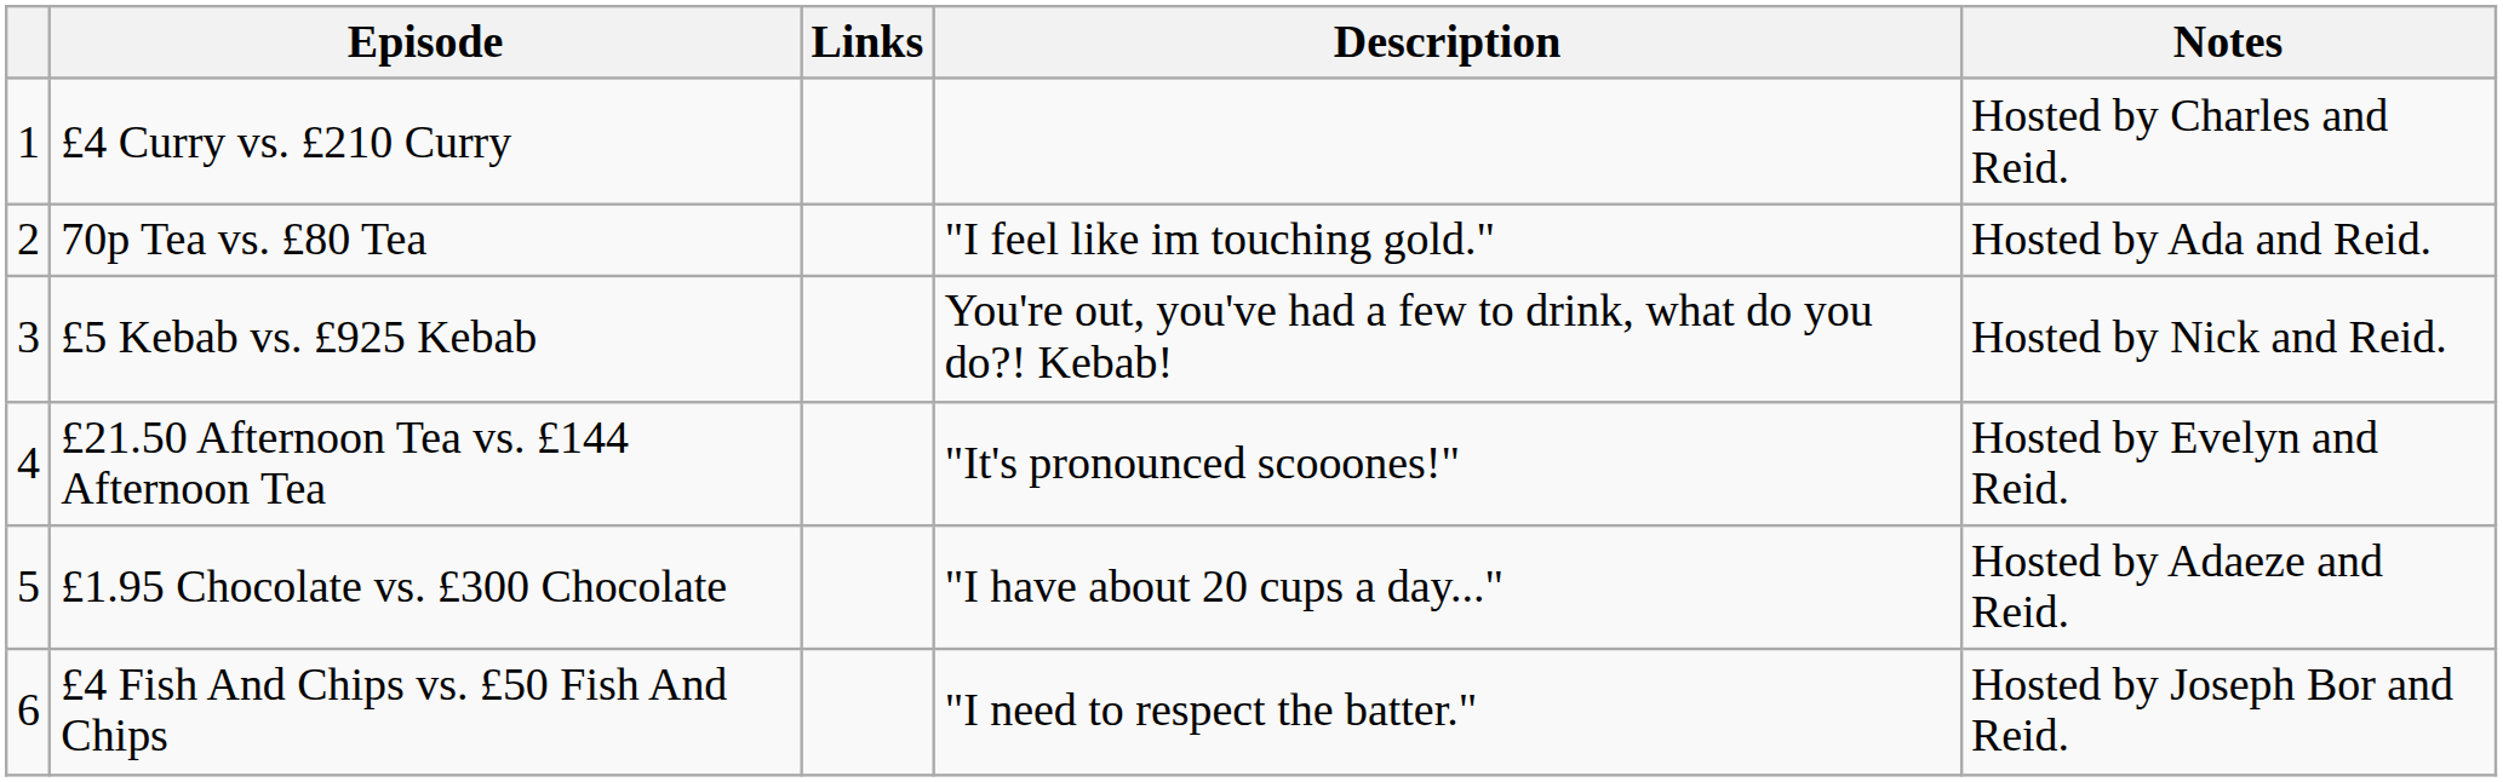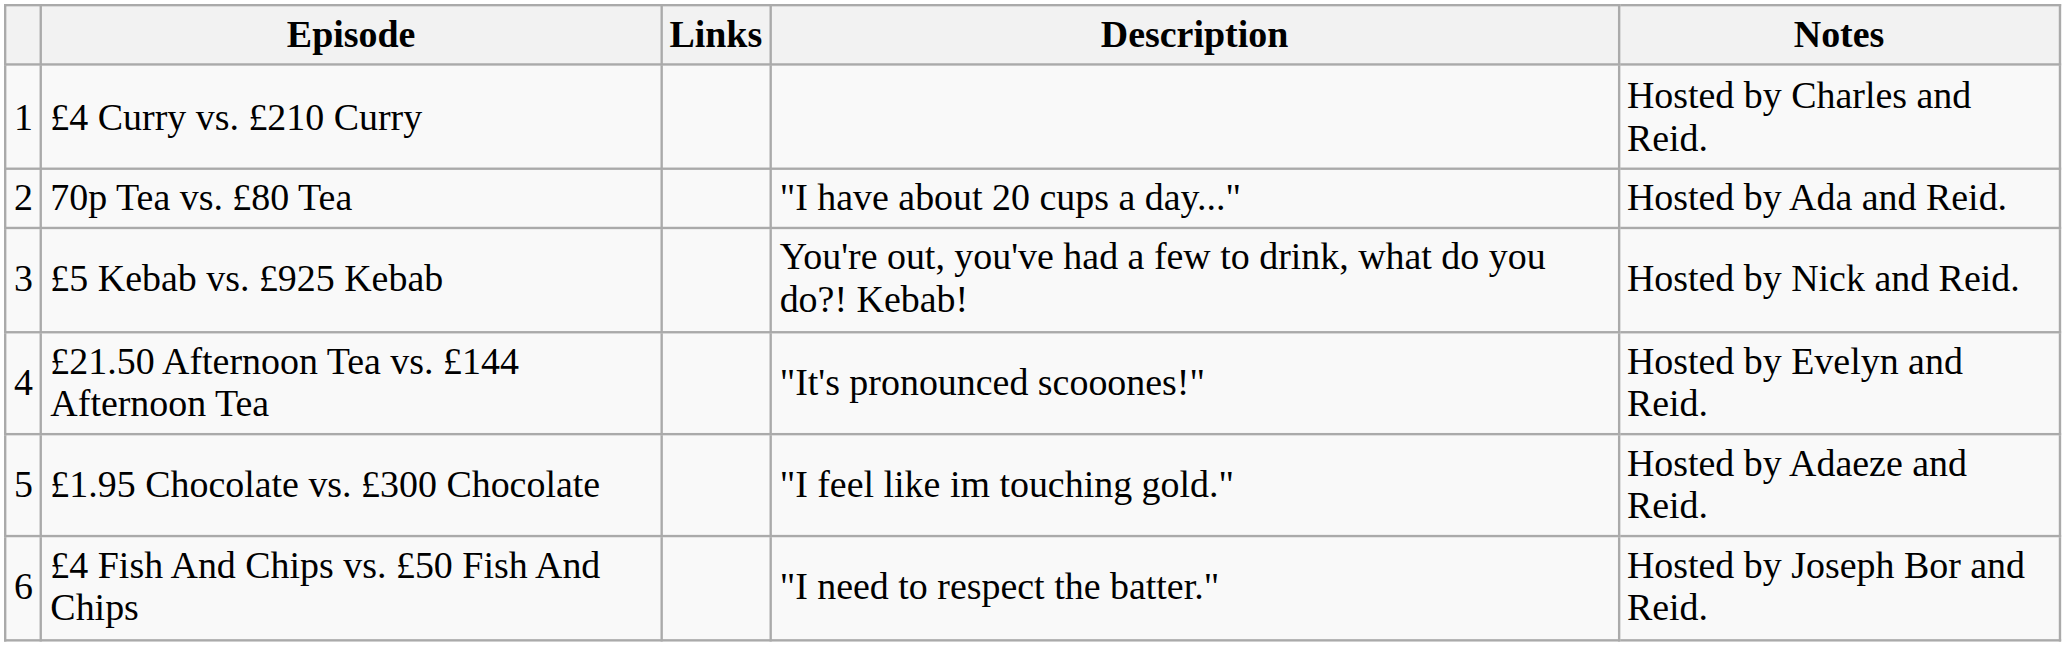70p Tea vs. £80 Tea | Description: "I feel like im touching gold." -> "I have about 20 cups a day..."
£1.95 Chocolate vs. £300 Chocolate | Description: "I have about 20 cups a day..." -> "I feel like im touching gold."
